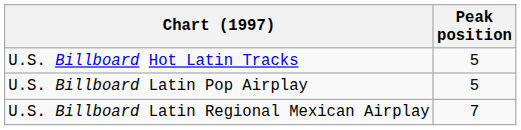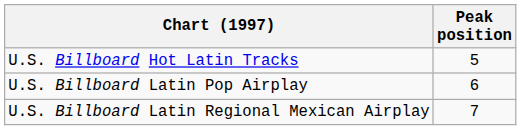U.S. Billboard Latin Pop Airplay | Peak position: 5 -> 6
